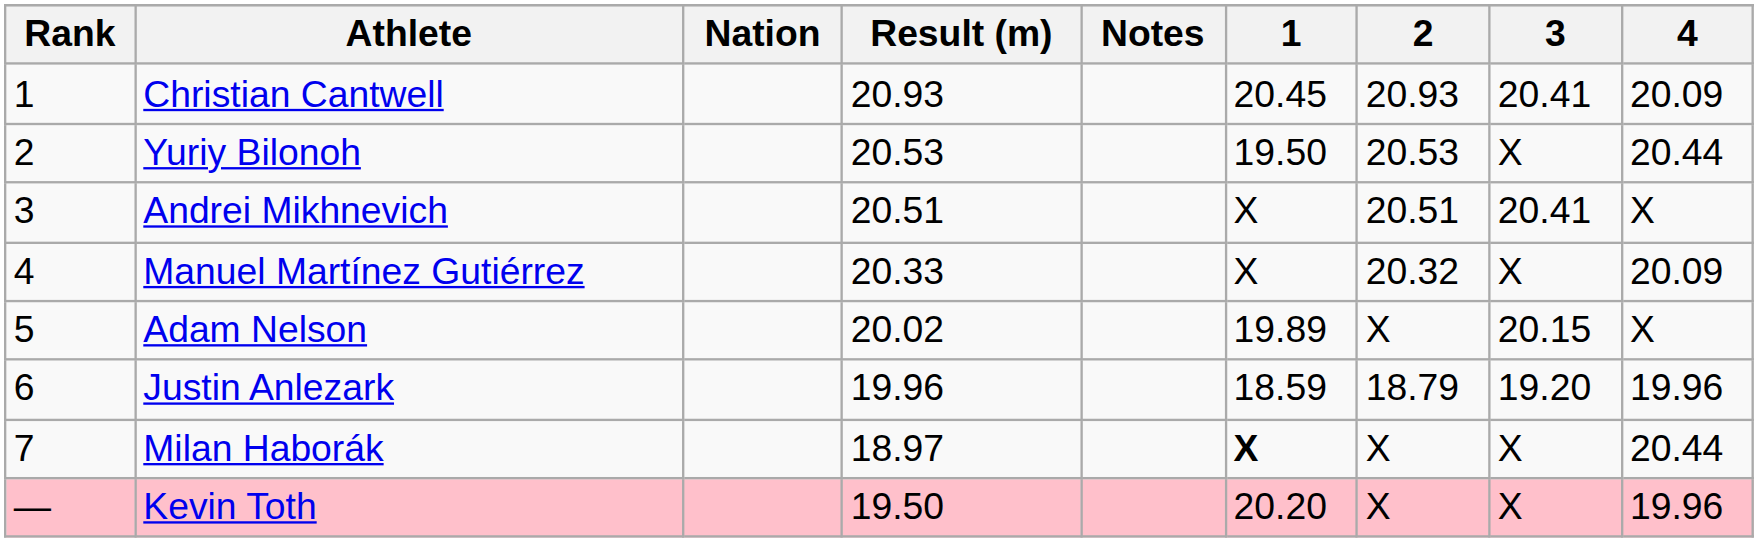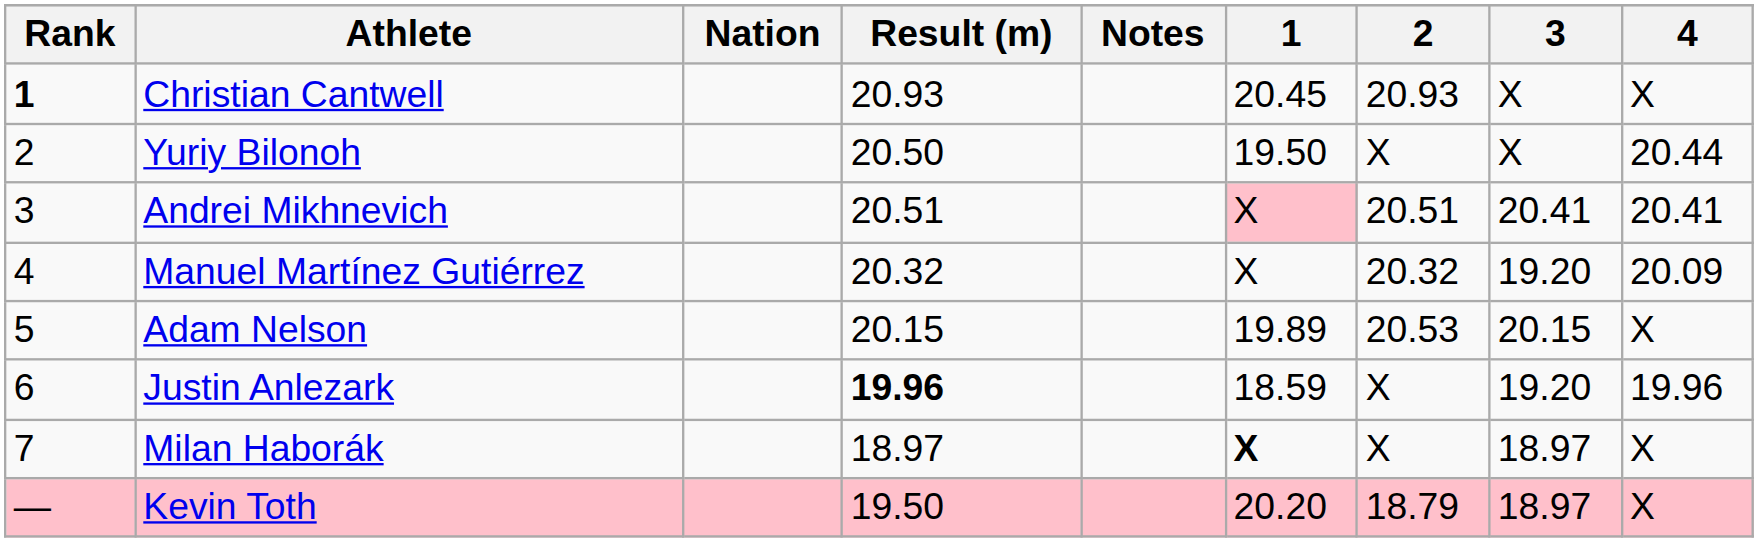Christian Cantwell | Rank: normal -> bold
Christian Cantwell | 3: 20.41 -> X
Christian Cantwell | 4: 20.09 -> X
Yuriy Bilonoh | Result (m): 20.53 -> 20.50
Yuriy Bilonoh | 2: 20.53 -> X
Andrei Mikhnevich | 1: no background -> pink background
Andrei Mikhnevich | 4: X -> 20.41
Manuel Martínez Gutiérrez | Result (m): 20.33 -> 20.32
Manuel Martínez Gutiérrez | 3: X -> 19.20
Adam Nelson | Result (m): 20.02 -> 20.15
Adam Nelson | 2: X -> 20.53
Justin Anlezark | Result (m): normal -> bold
Justin Anlezark | 2: 18.79 -> X
Milan Haborák | 3: X -> 18.97
Milan Haborák | 4: 20.44 -> X
Kevin Toth | 2: X -> 18.79
Kevin Toth | 3: X -> 18.97
Kevin Toth | 4: 19.96 -> X
